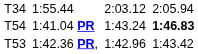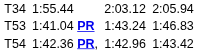1:41.04 PR | column 1: T54 -> T53
1:41.04 PR | column 7: bold -> normal
1:42.36 PR, | column 1: T53 -> T54
